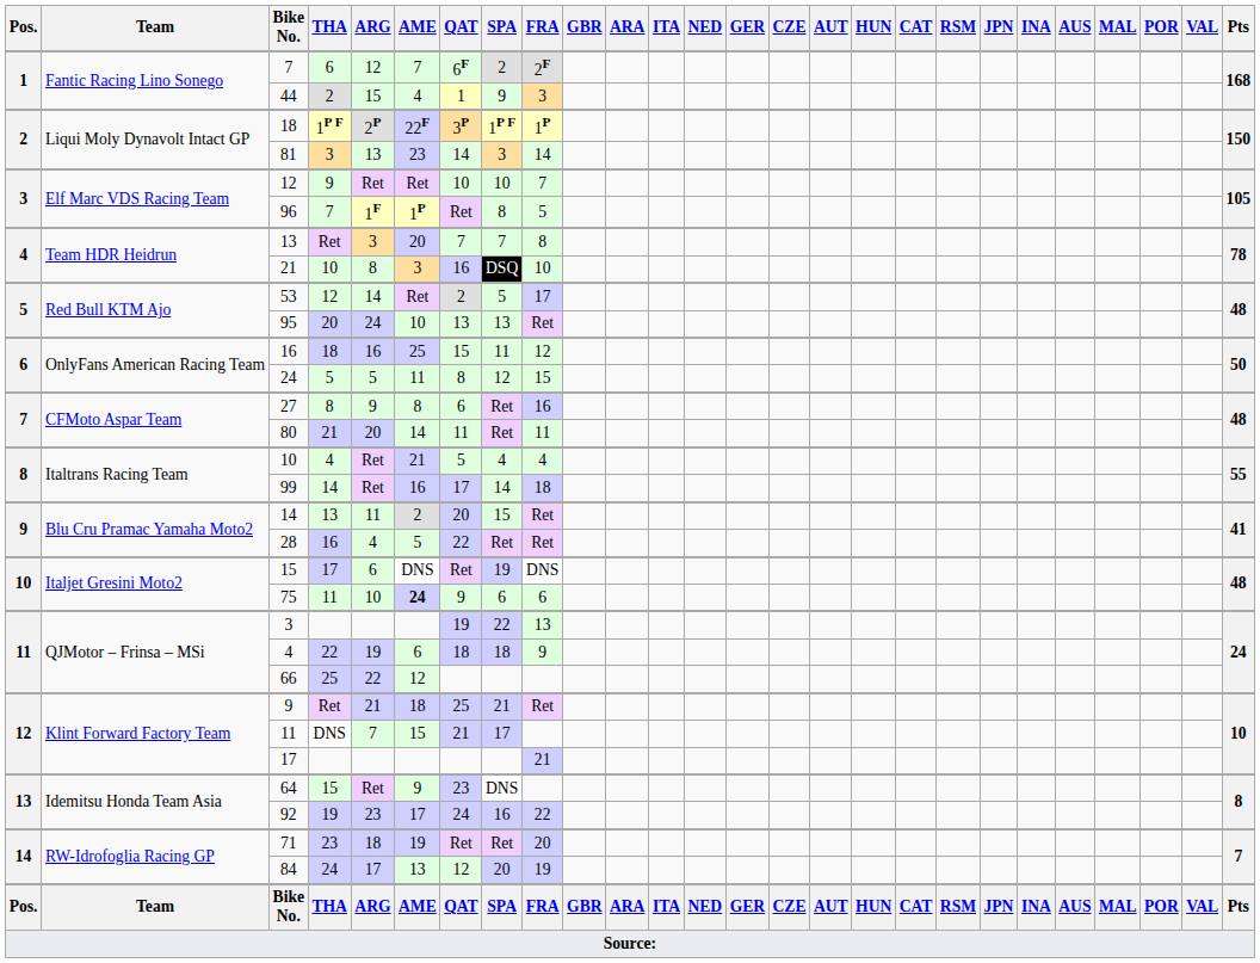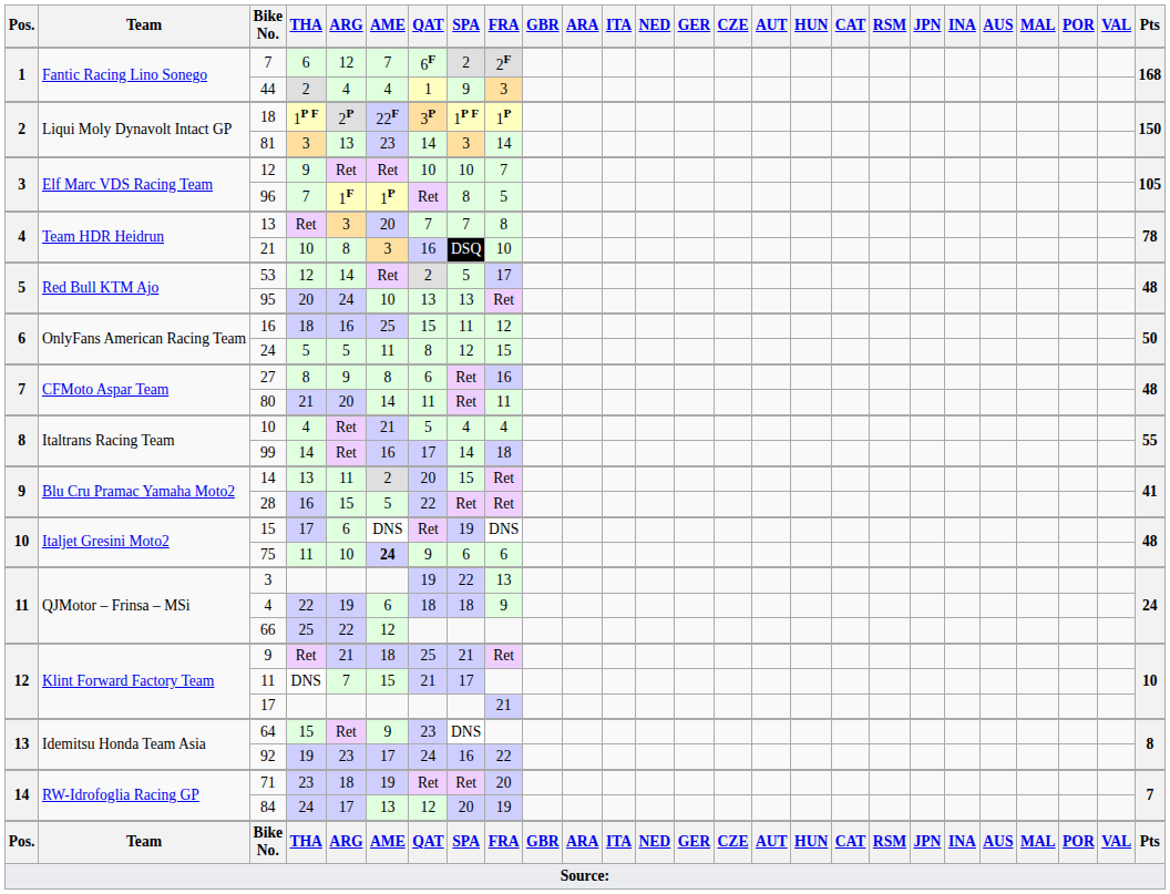44 | ARG: 15 -> 4
28 | ARG: 4 -> 15
